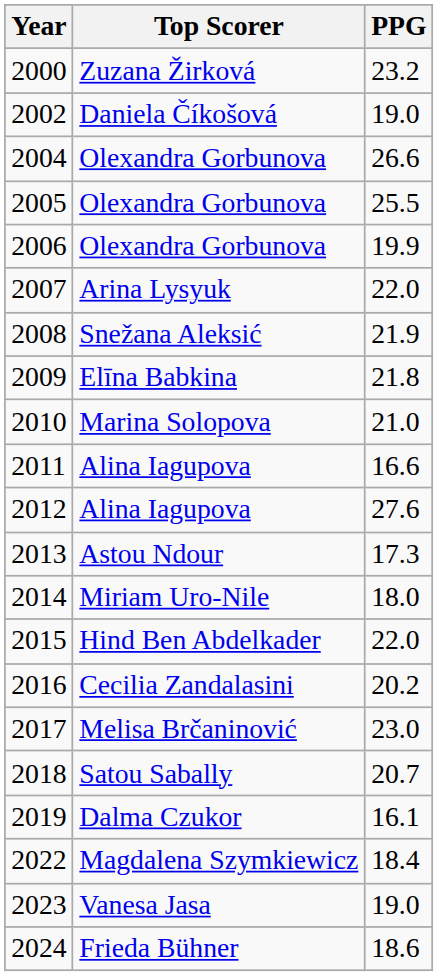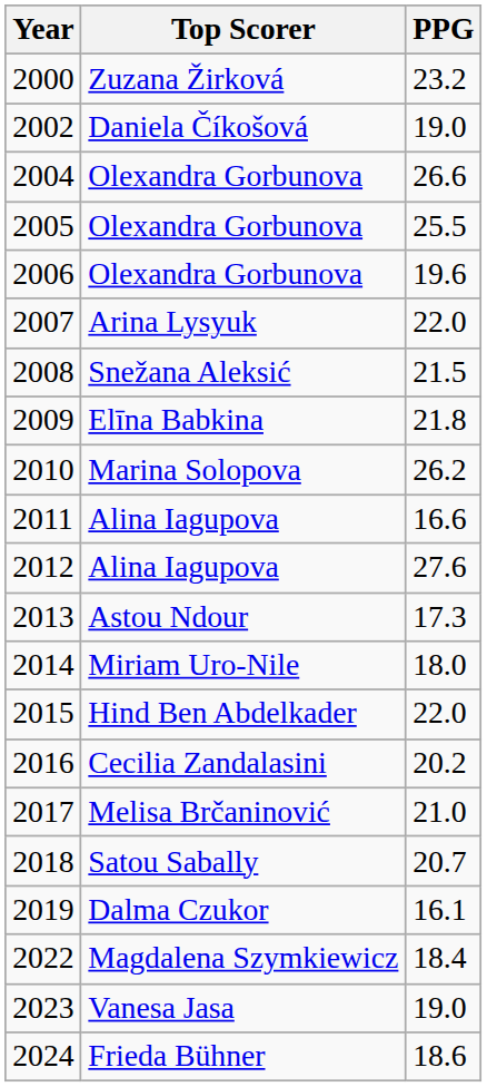2006 | PPG: 19.9 -> 19.6
2008 | PPG: 21.9 -> 21.5
2010 | PPG: 21.0 -> 26.2
2017 | PPG: 23.0 -> 21.0
